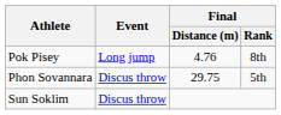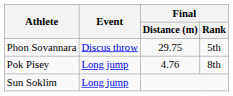rows swapped: Phon Sovannara <-> Pok Pisey
Sun Soklim | Event: Discus throw -> Long jump
